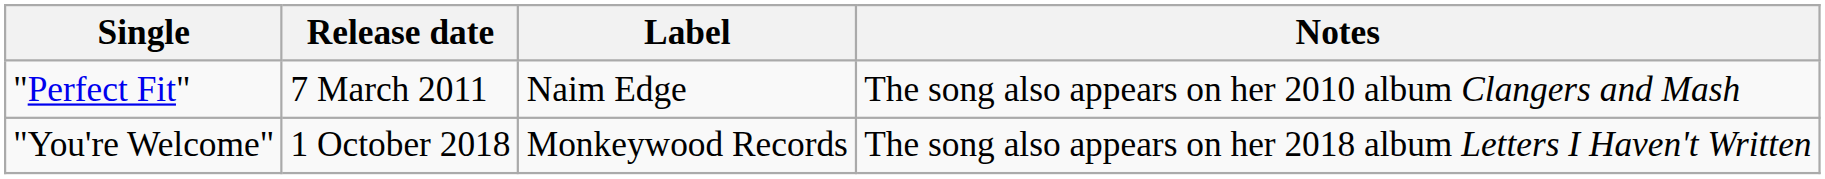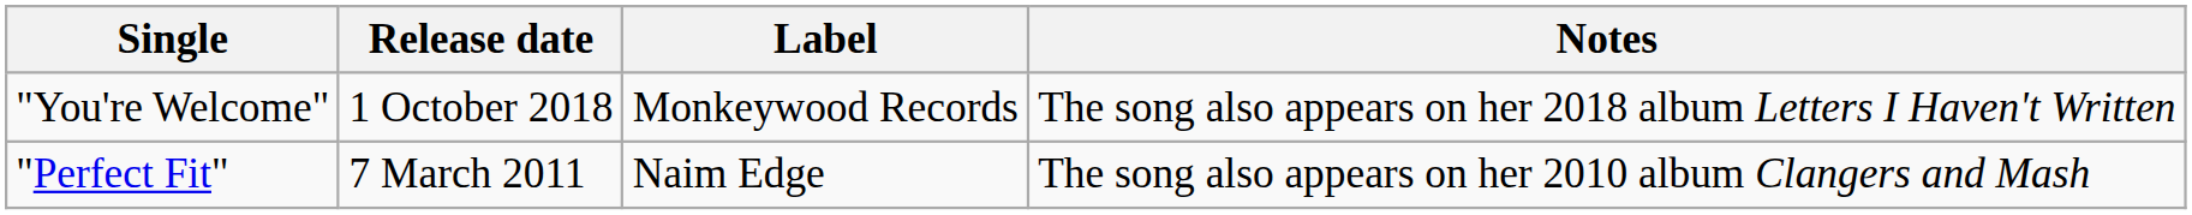rows swapped: "Perfect Fit" <-> "You're Welcome"
